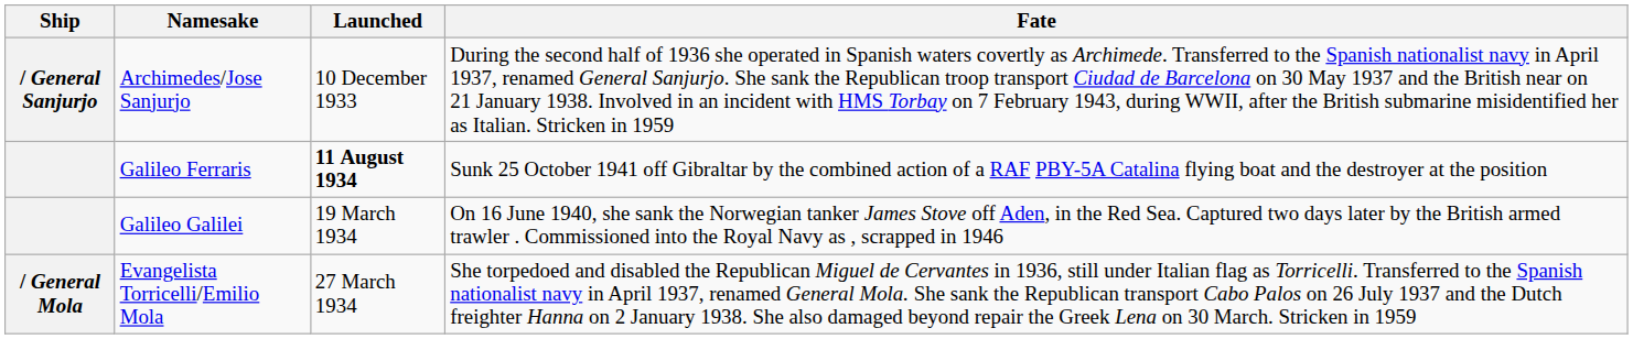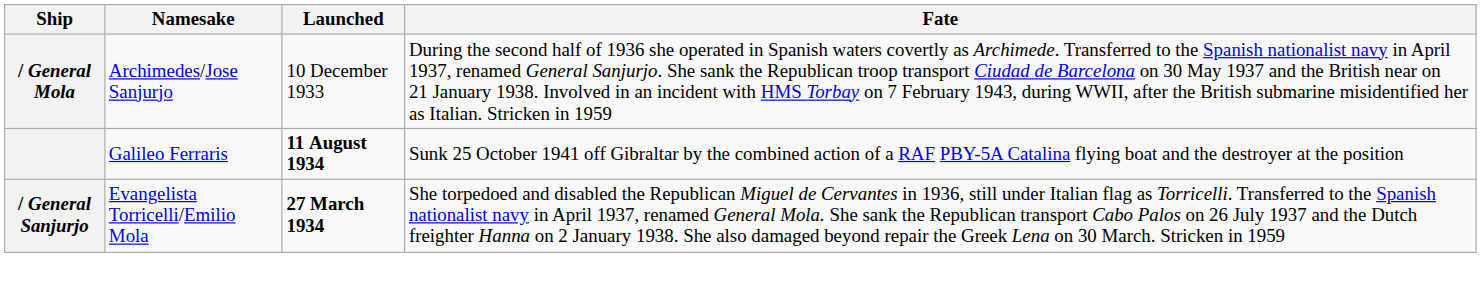Archimedes/Jose Sanjurjo | Ship: / General Sanjurjo -> / General Mola
- row: Galileo Galilei | 19 March 1934 | On 16 June 1940, she sank the Norwegian tanker James Stove off Aden, in the Red Sea. Captured two days later by the British armed trawler . Commissioned into the Royal Navy as , scrapped in 1946
Evangelista Torricelli/Emilio Mola | Ship: / General Mola -> / General Sanjurjo
Evangelista Torricelli/Emilio Mola | Launched: normal -> bold
